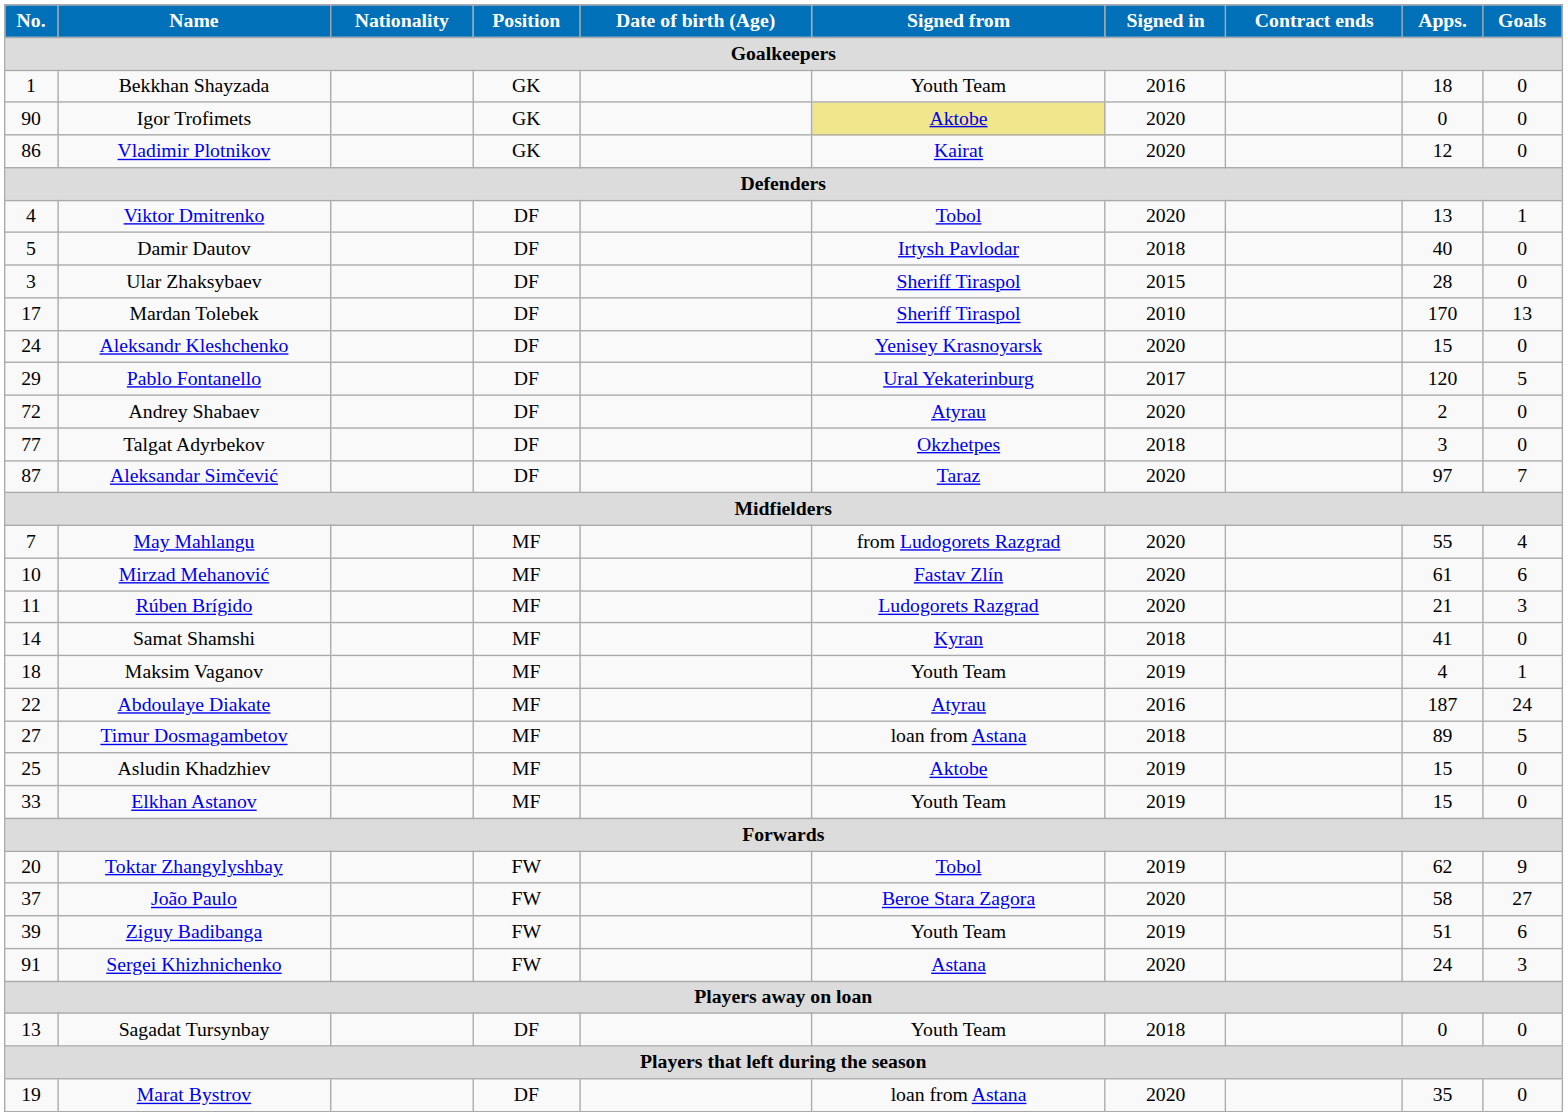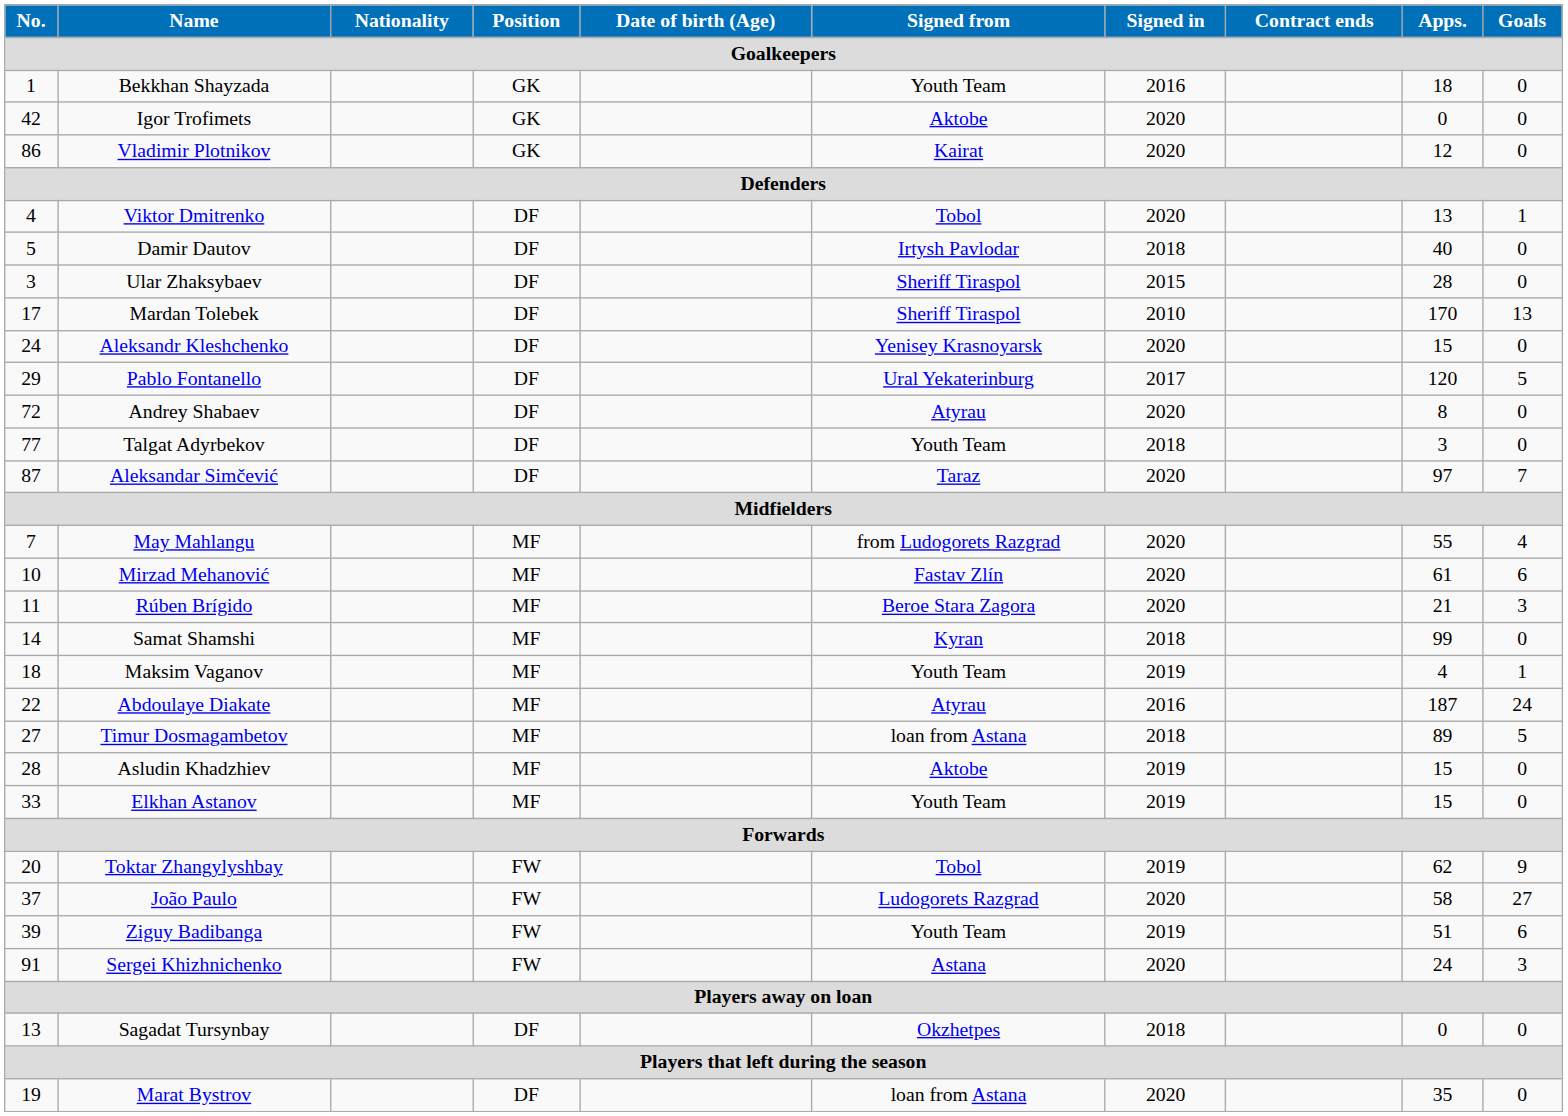Igor Trofimets | No.: 90 -> 42
Igor Trofimets | Signed from: khaki background -> no background
Andrey Shabaev | Apps.: 2 -> 8
Talgat Adyrbekov | Signed from: Okzhetpes -> Youth Team
Rúben Brígido | Signed from: Ludogorets Razgrad -> Beroe Stara Zagora
Samat Shamshi | Apps.: 41 -> 99
Asludin Khadzhiev | No.: 25 -> 28
João Paulo | Signed from: Beroe Stara Zagora -> Ludogorets Razgrad
Sagadat Tursynbay | Signed from: Youth Team -> Okzhetpes
